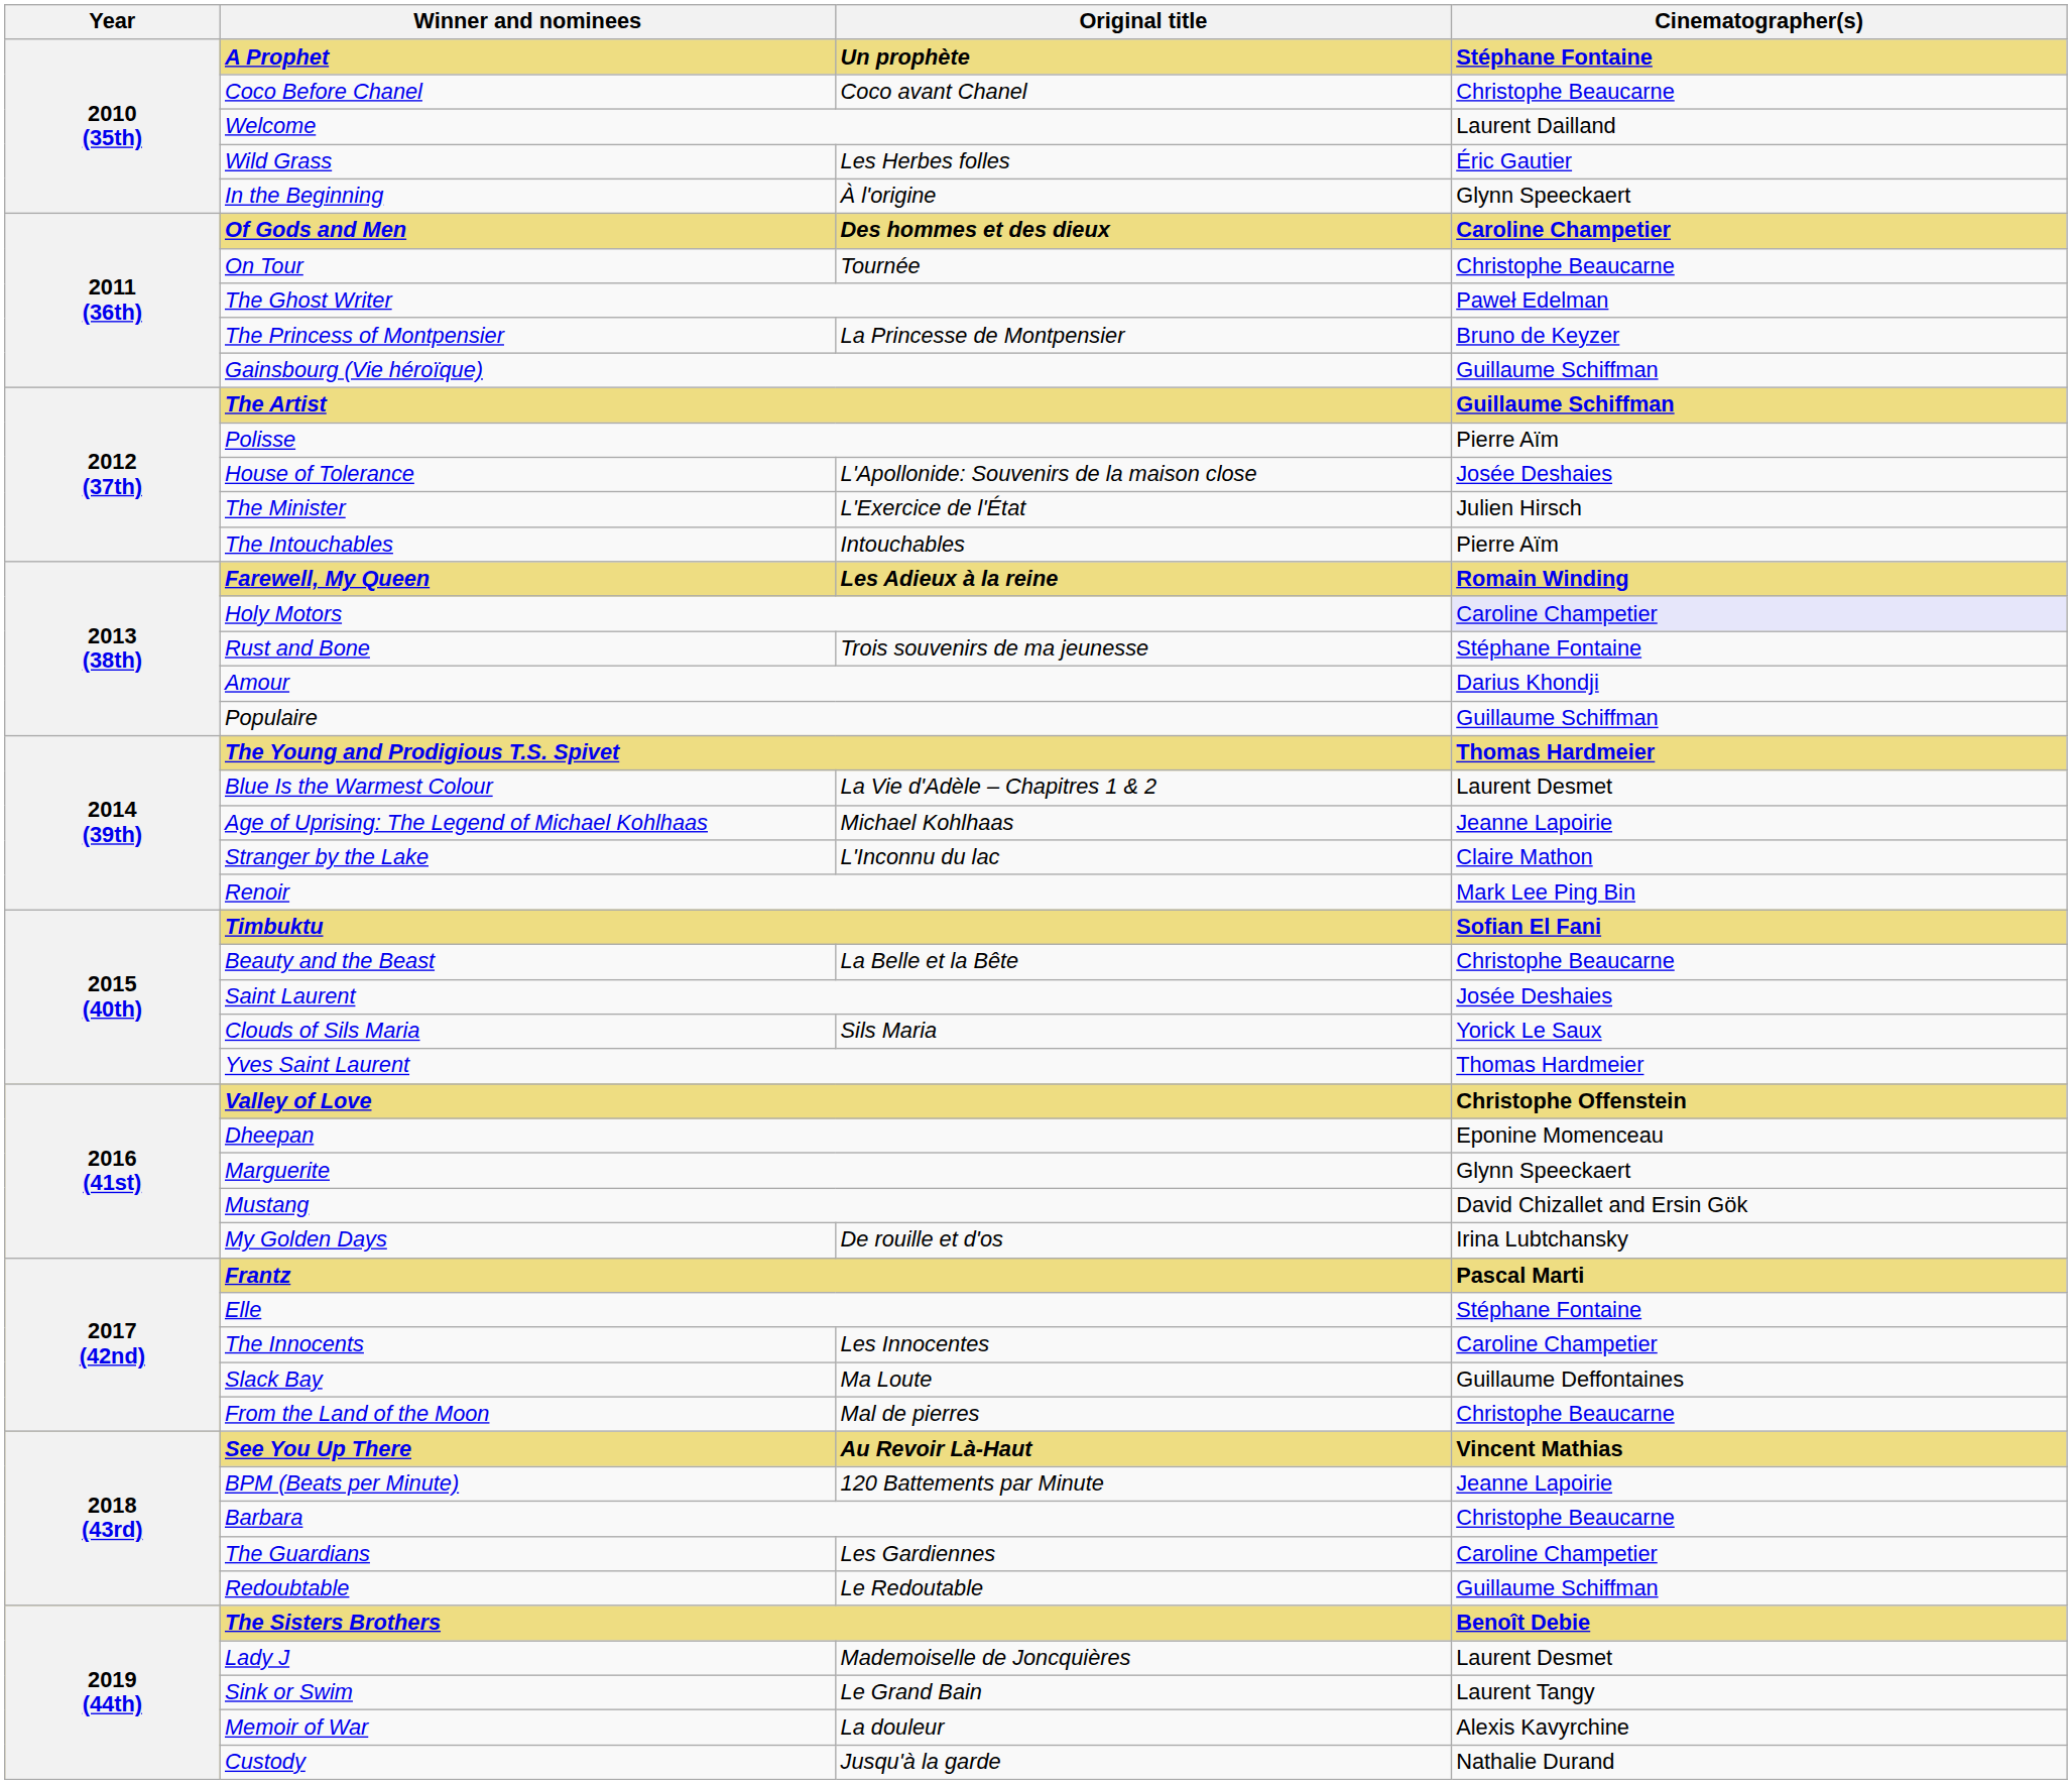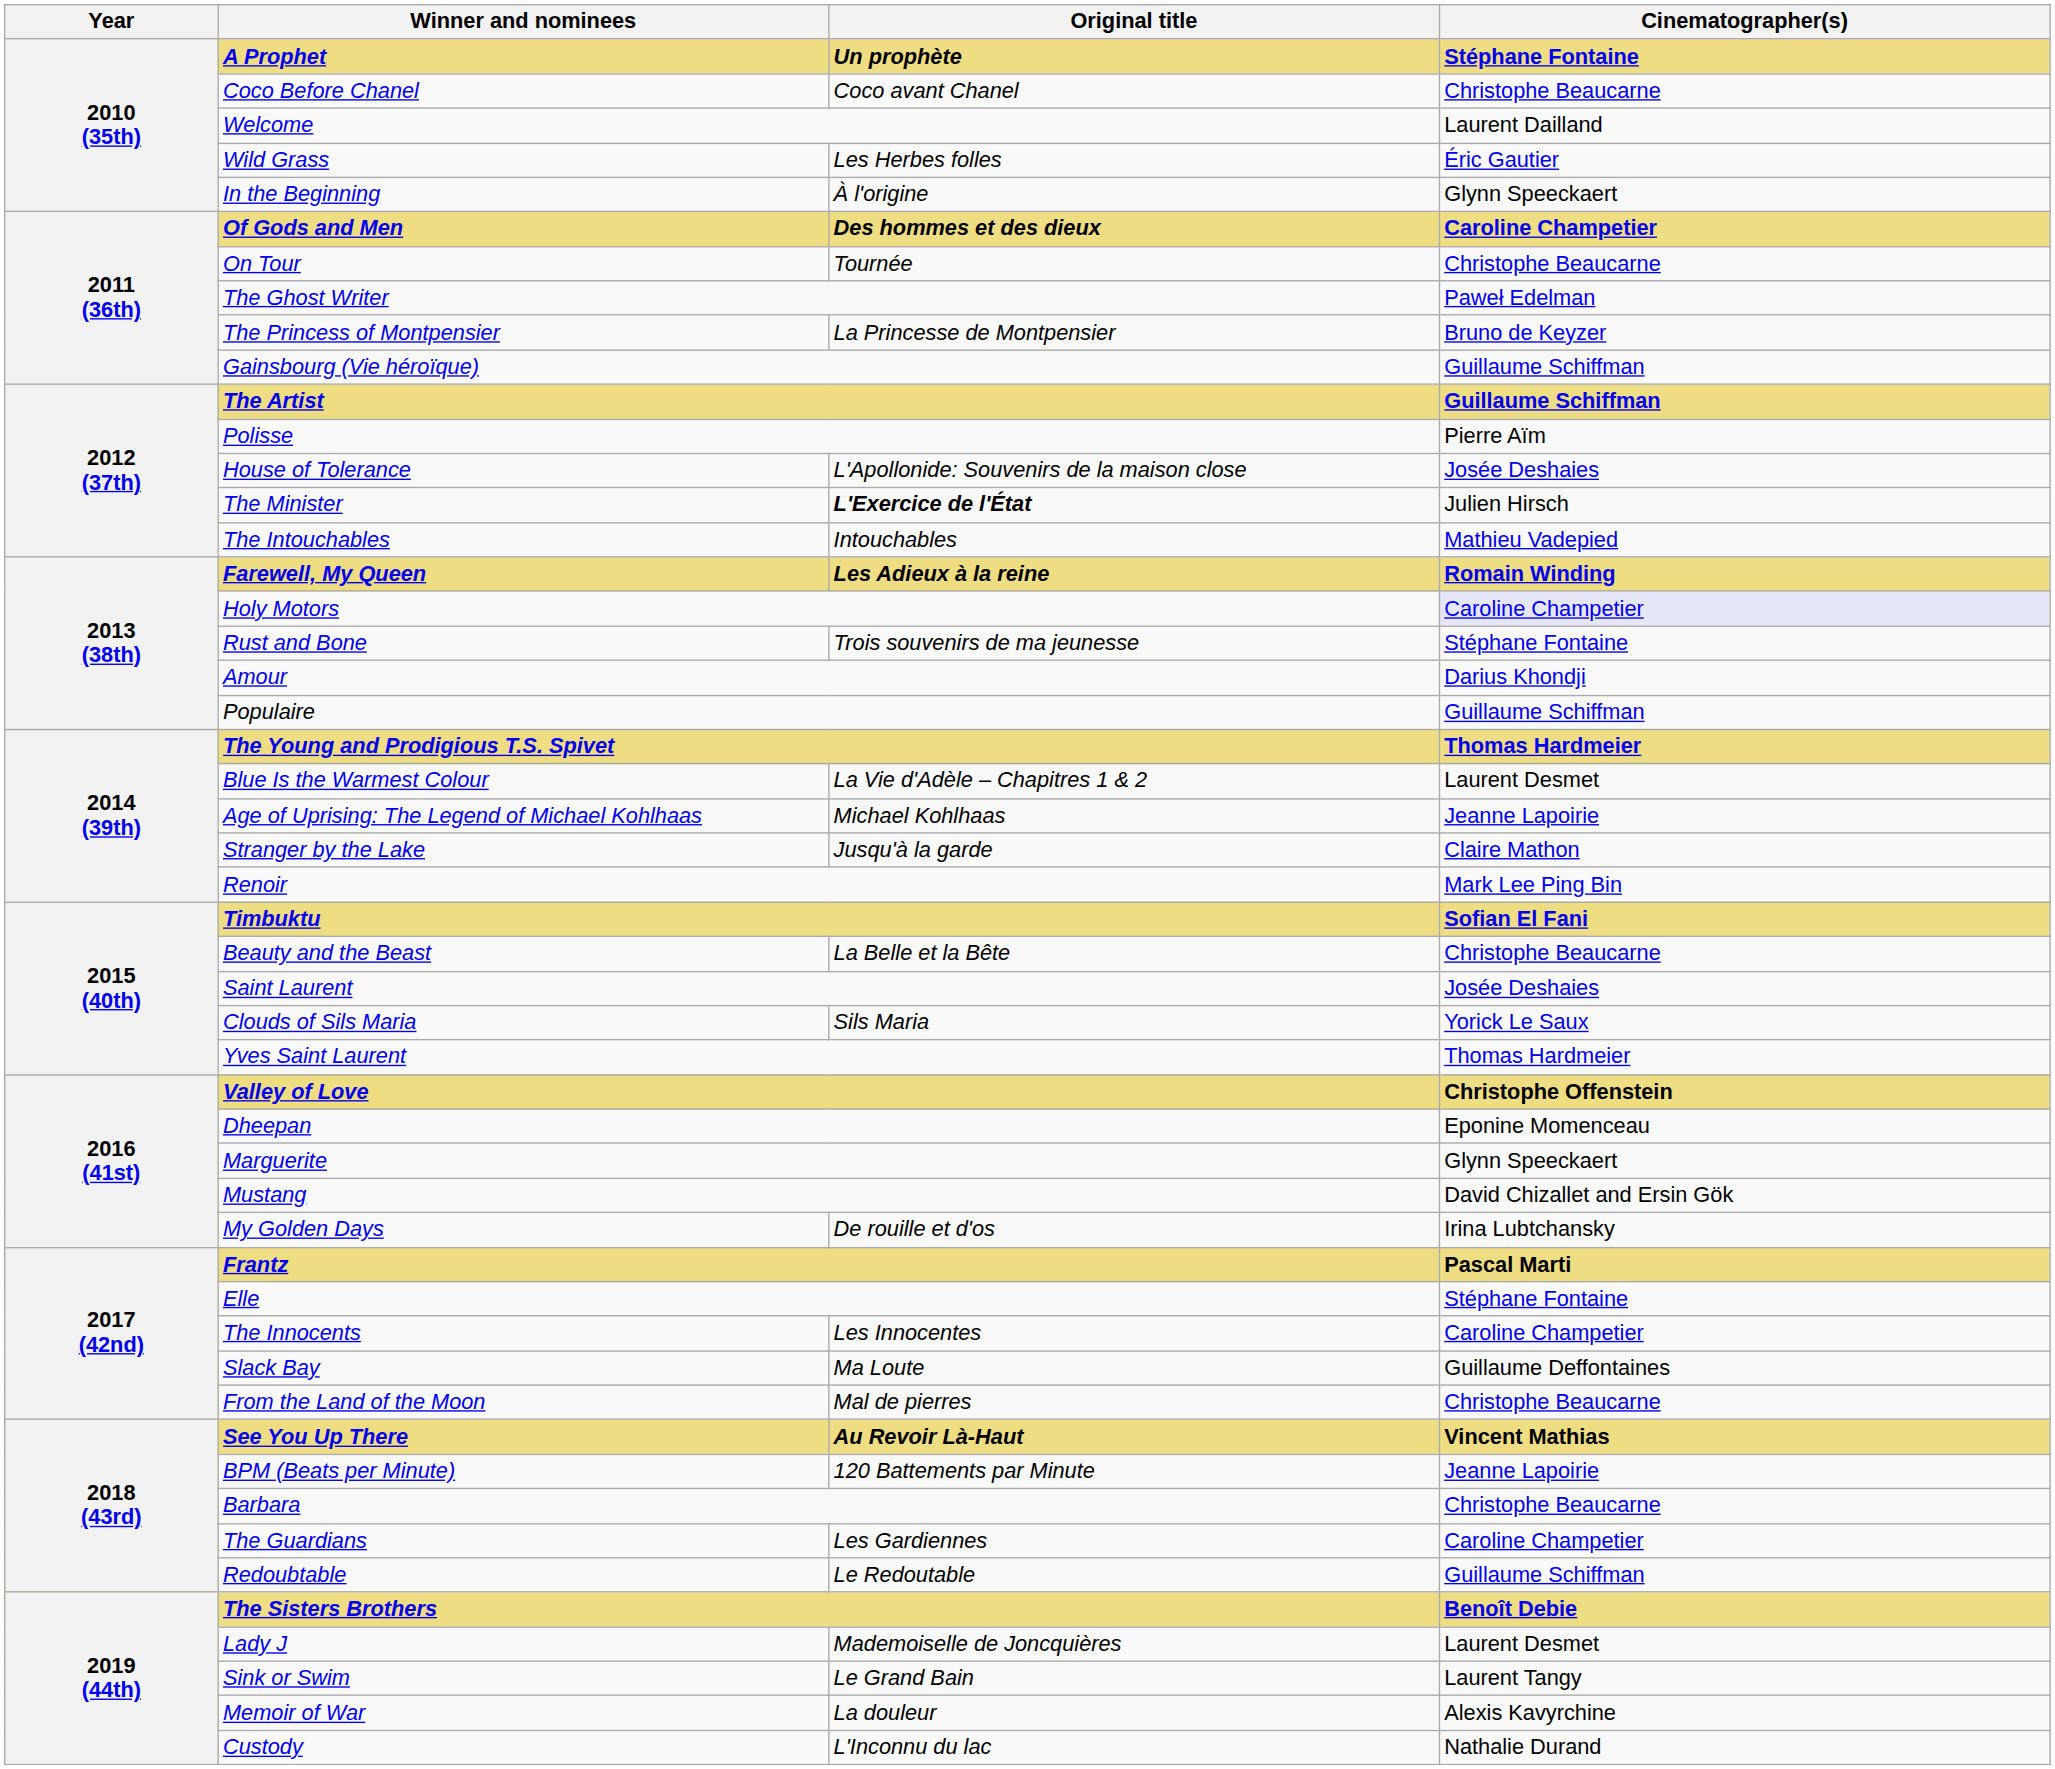The Minister | Original title: normal -> bold
The Intouchables | Cinematographer(s): Pierre Aïm -> Mathieu Vadepied
Stranger by the Lake | Original title: L'Inconnu du lac -> Jusqu'à la garde
Custody | Original title: Jusqu'à la garde -> L'Inconnu du lac
